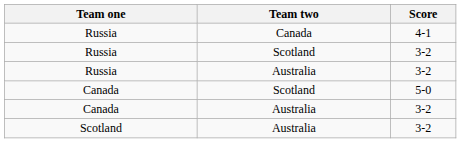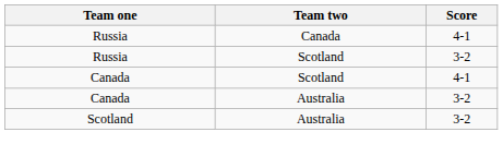- row: Russia | Australia | 3-2
Canada / Scotland | Score: 5-0 -> 4-1
